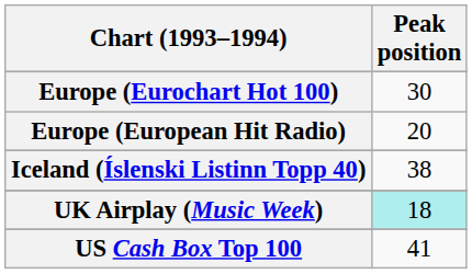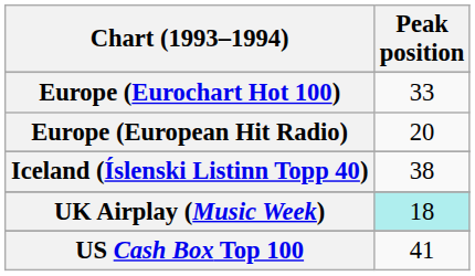Europe (Eurochart Hot 100) | Peak position: 30 -> 33
